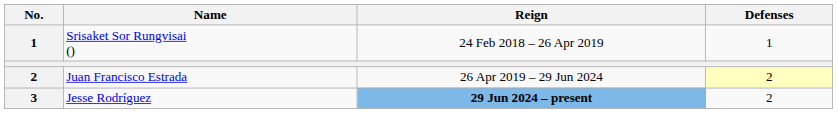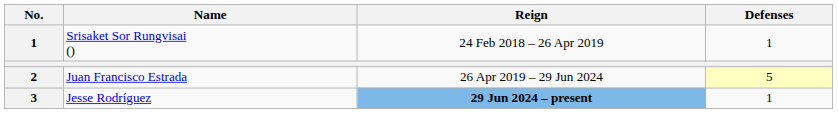Juan Francisco Estrada | Defenses: 2 -> 5
Jesse Rodríguez | Defenses: 2 -> 1
